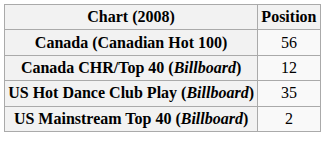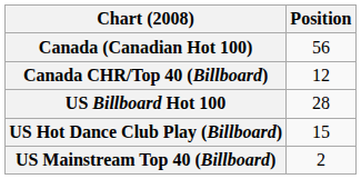+ row: US Billboard Hot 100 | 28
US Hot Dance Club Play (Billboard) | Position: 35 -> 15
